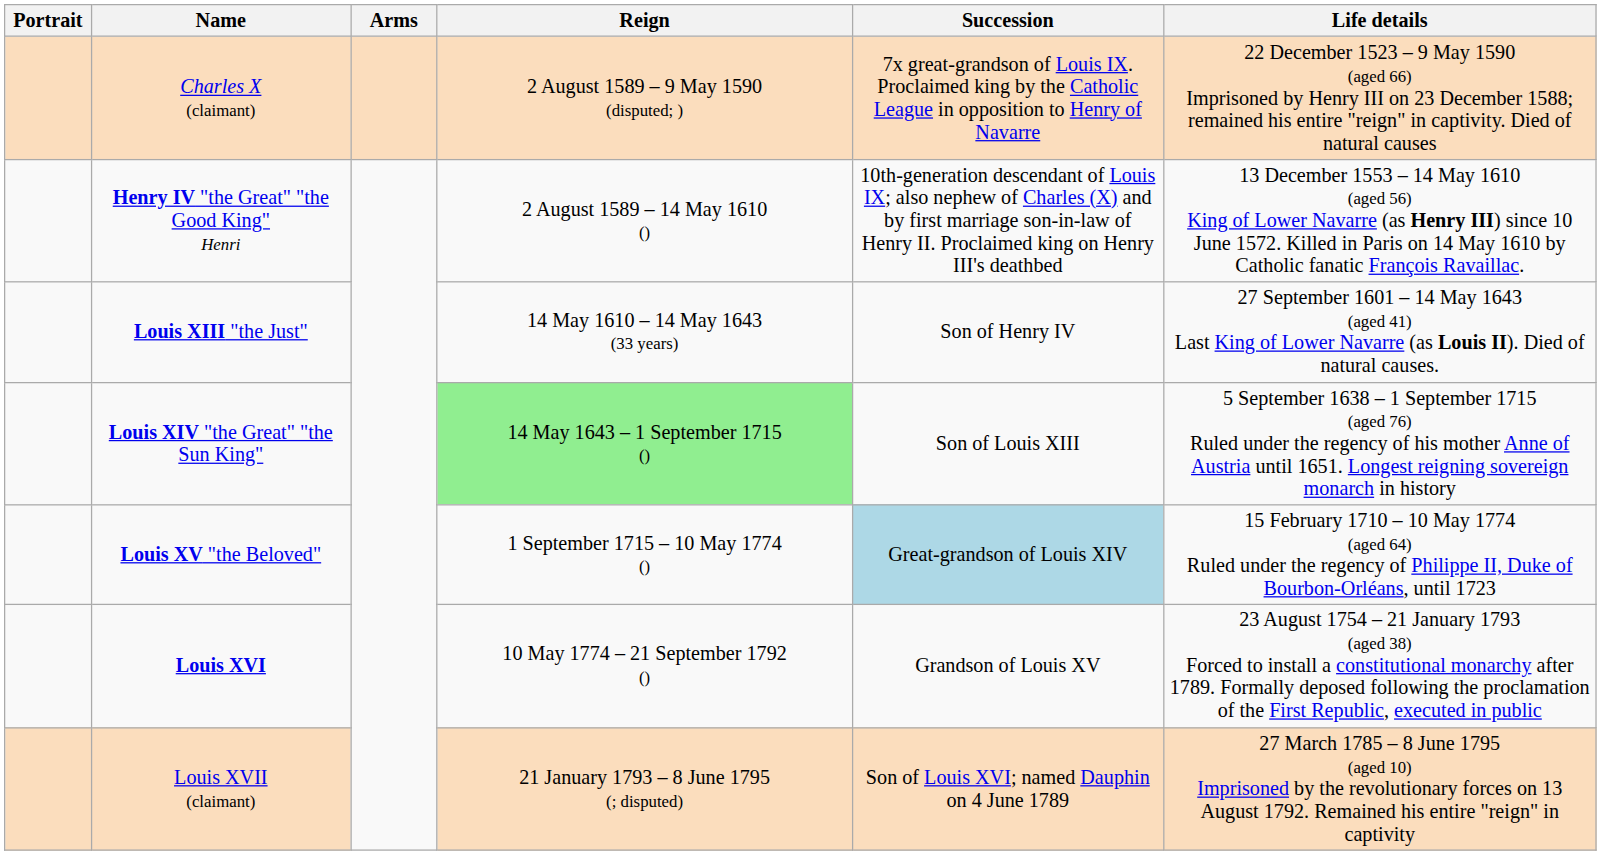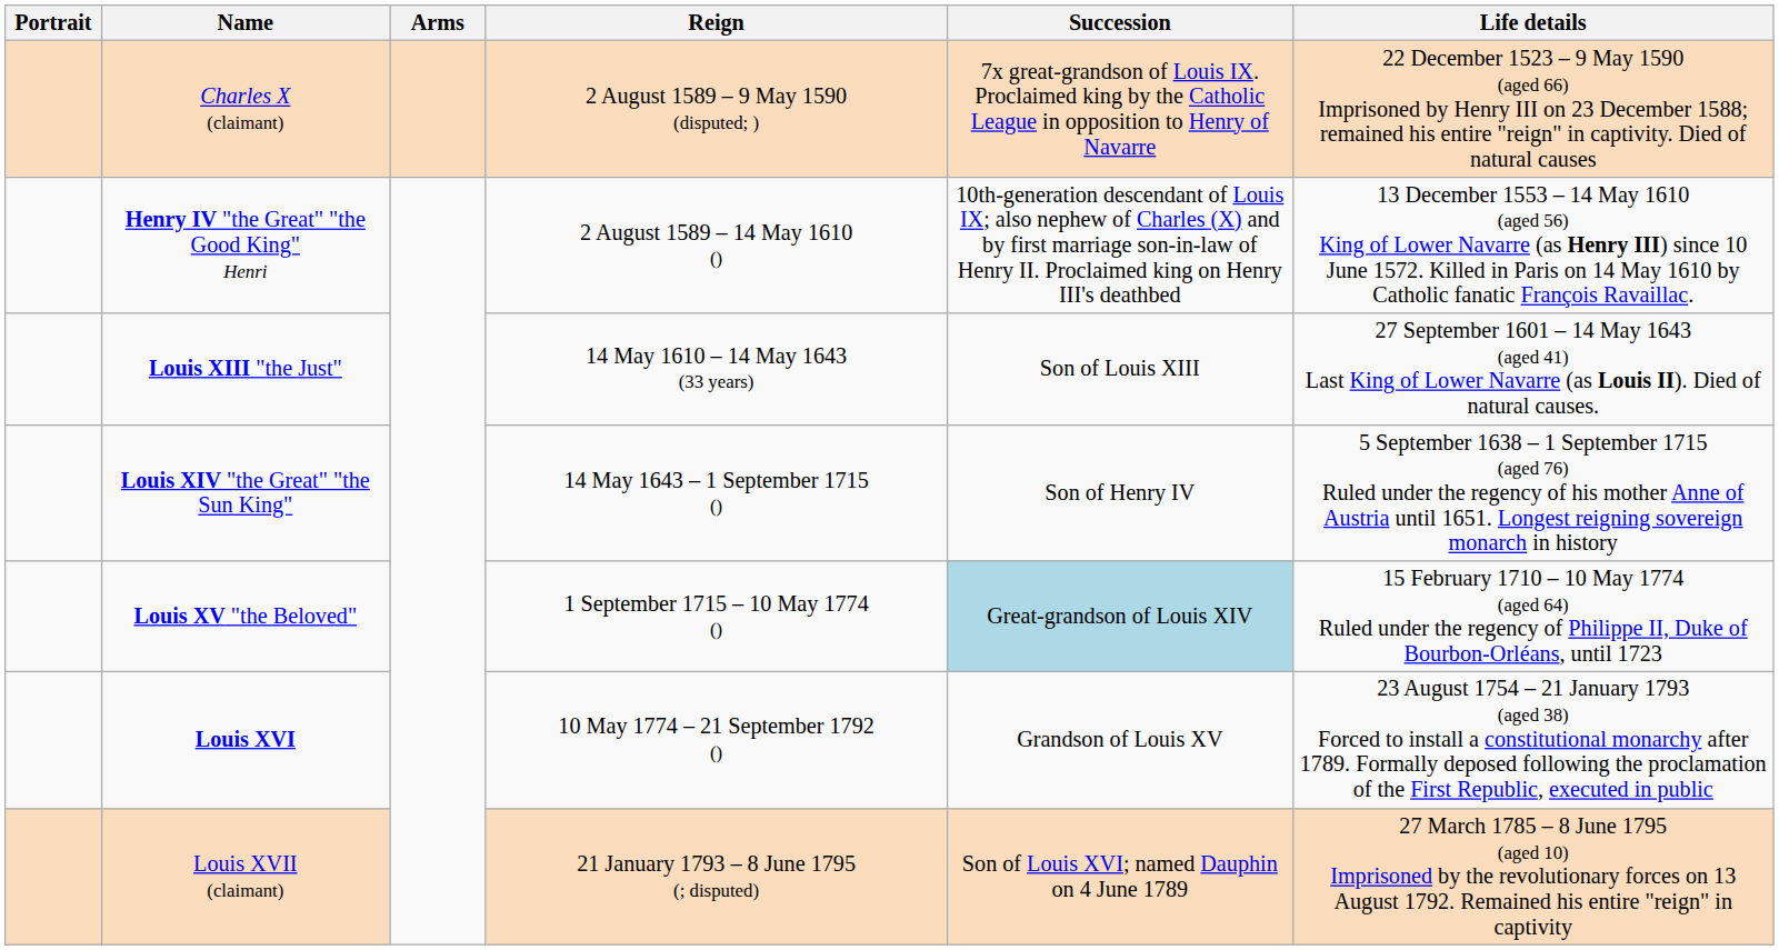Louis XIII "the Just" | Succession: Son of Henry IV -> Son of Louis XIII
Louis XIV "the Great" "the Sun King" | Reign: lightgreen background -> no background
Louis XIV "the Great" "the Sun King" | Succession: Son of Louis XIII -> Son of Henry IV
